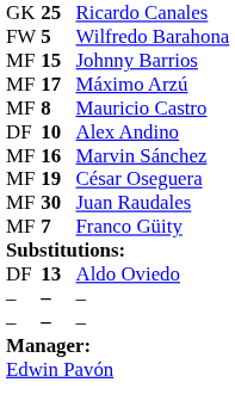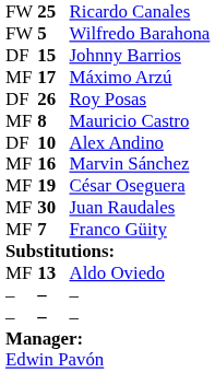Ricardo Canales | column 1: GK -> FW
Johnny Barrios | column 1: MF -> DF
+ row: DF | 26 | Roy Posas
Aldo Oviedo | column 1: DF -> MF
